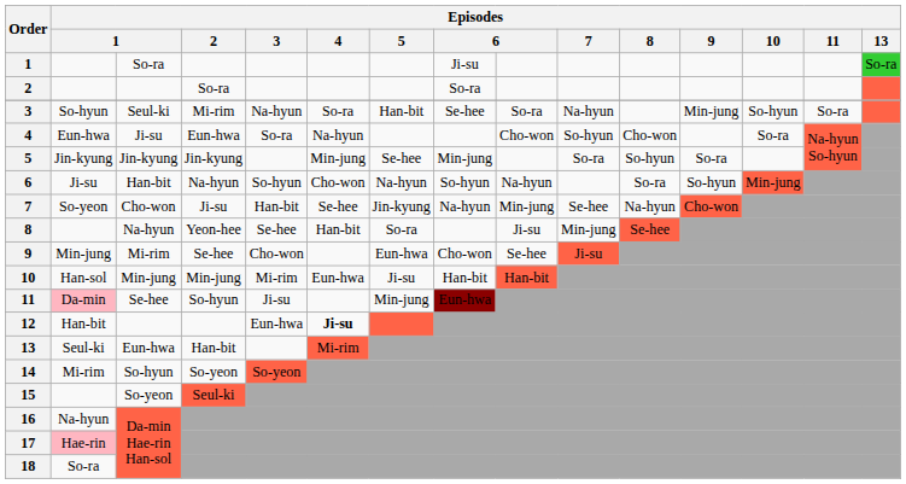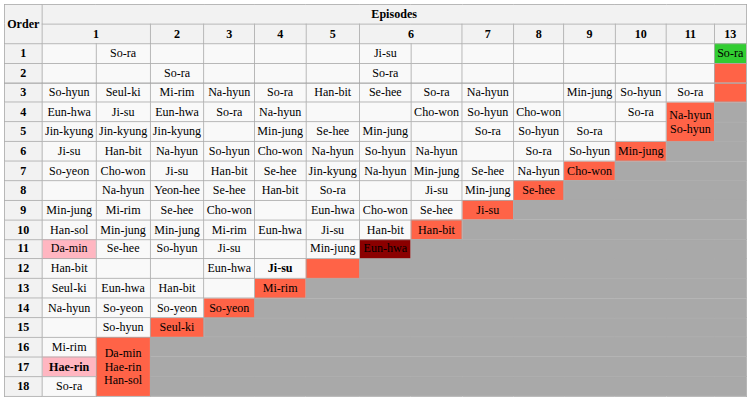14 | column 2: Mi-rim -> Na-hyun
14 | column 3: So-hyun -> So-yeon
15 | column 3: So-yeon -> So-hyun
16 | column 2: Na-hyun -> Mi-rim
17 | column 2: normal -> bold
